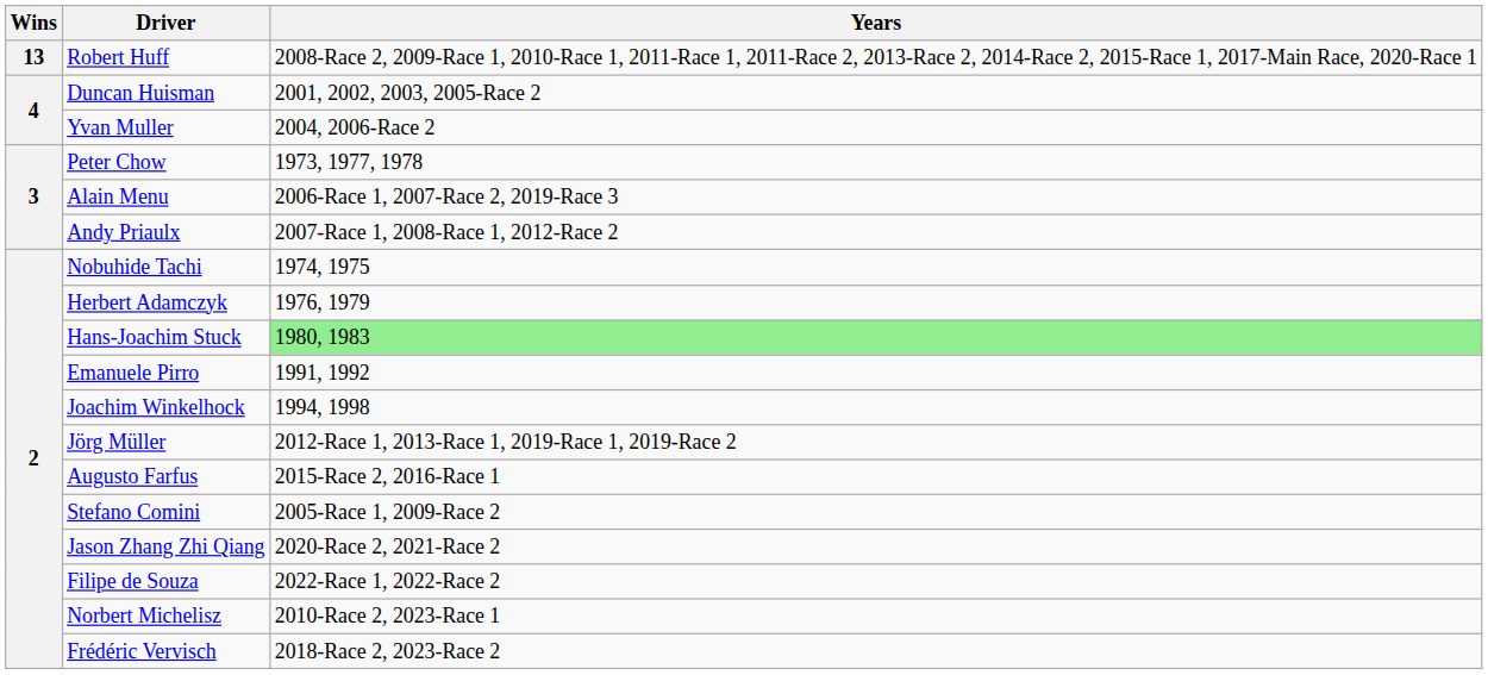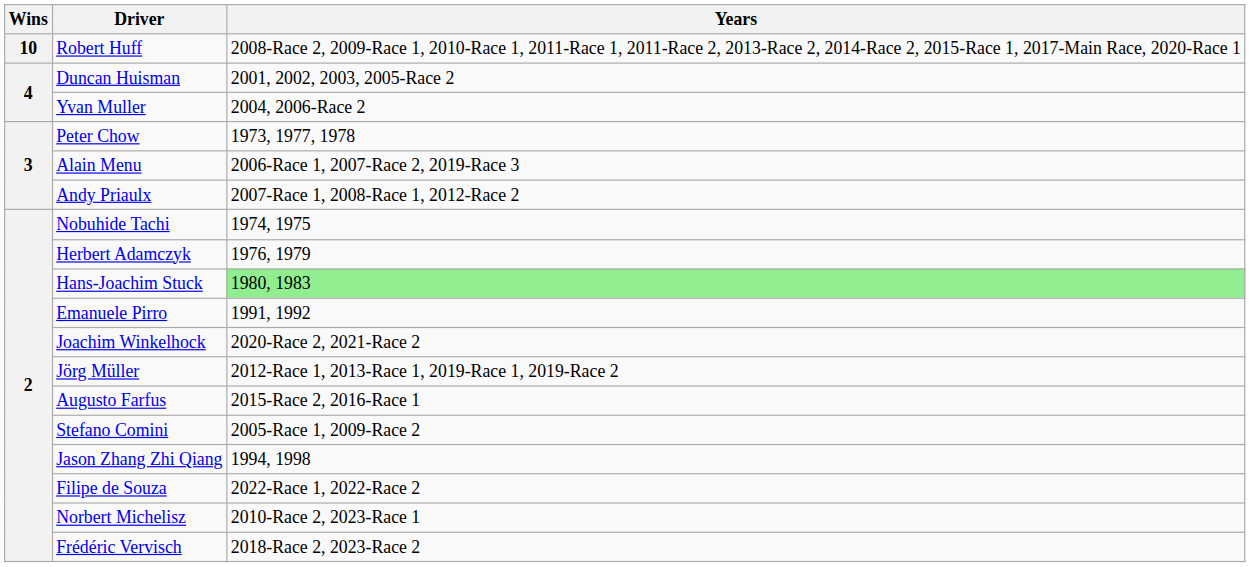Robert Huff | Wins: 13 -> 10
Joachim Winkelhock | Years: 1994, 1998 -> 2020-Race 2, 2021-Race 2
Jason Zhang Zhi Qiang | Years: 2020-Race 2, 2021-Race 2 -> 1994, 1998
